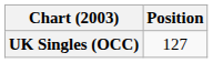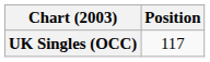UK Singles (OCC) | Position: 127 -> 117
